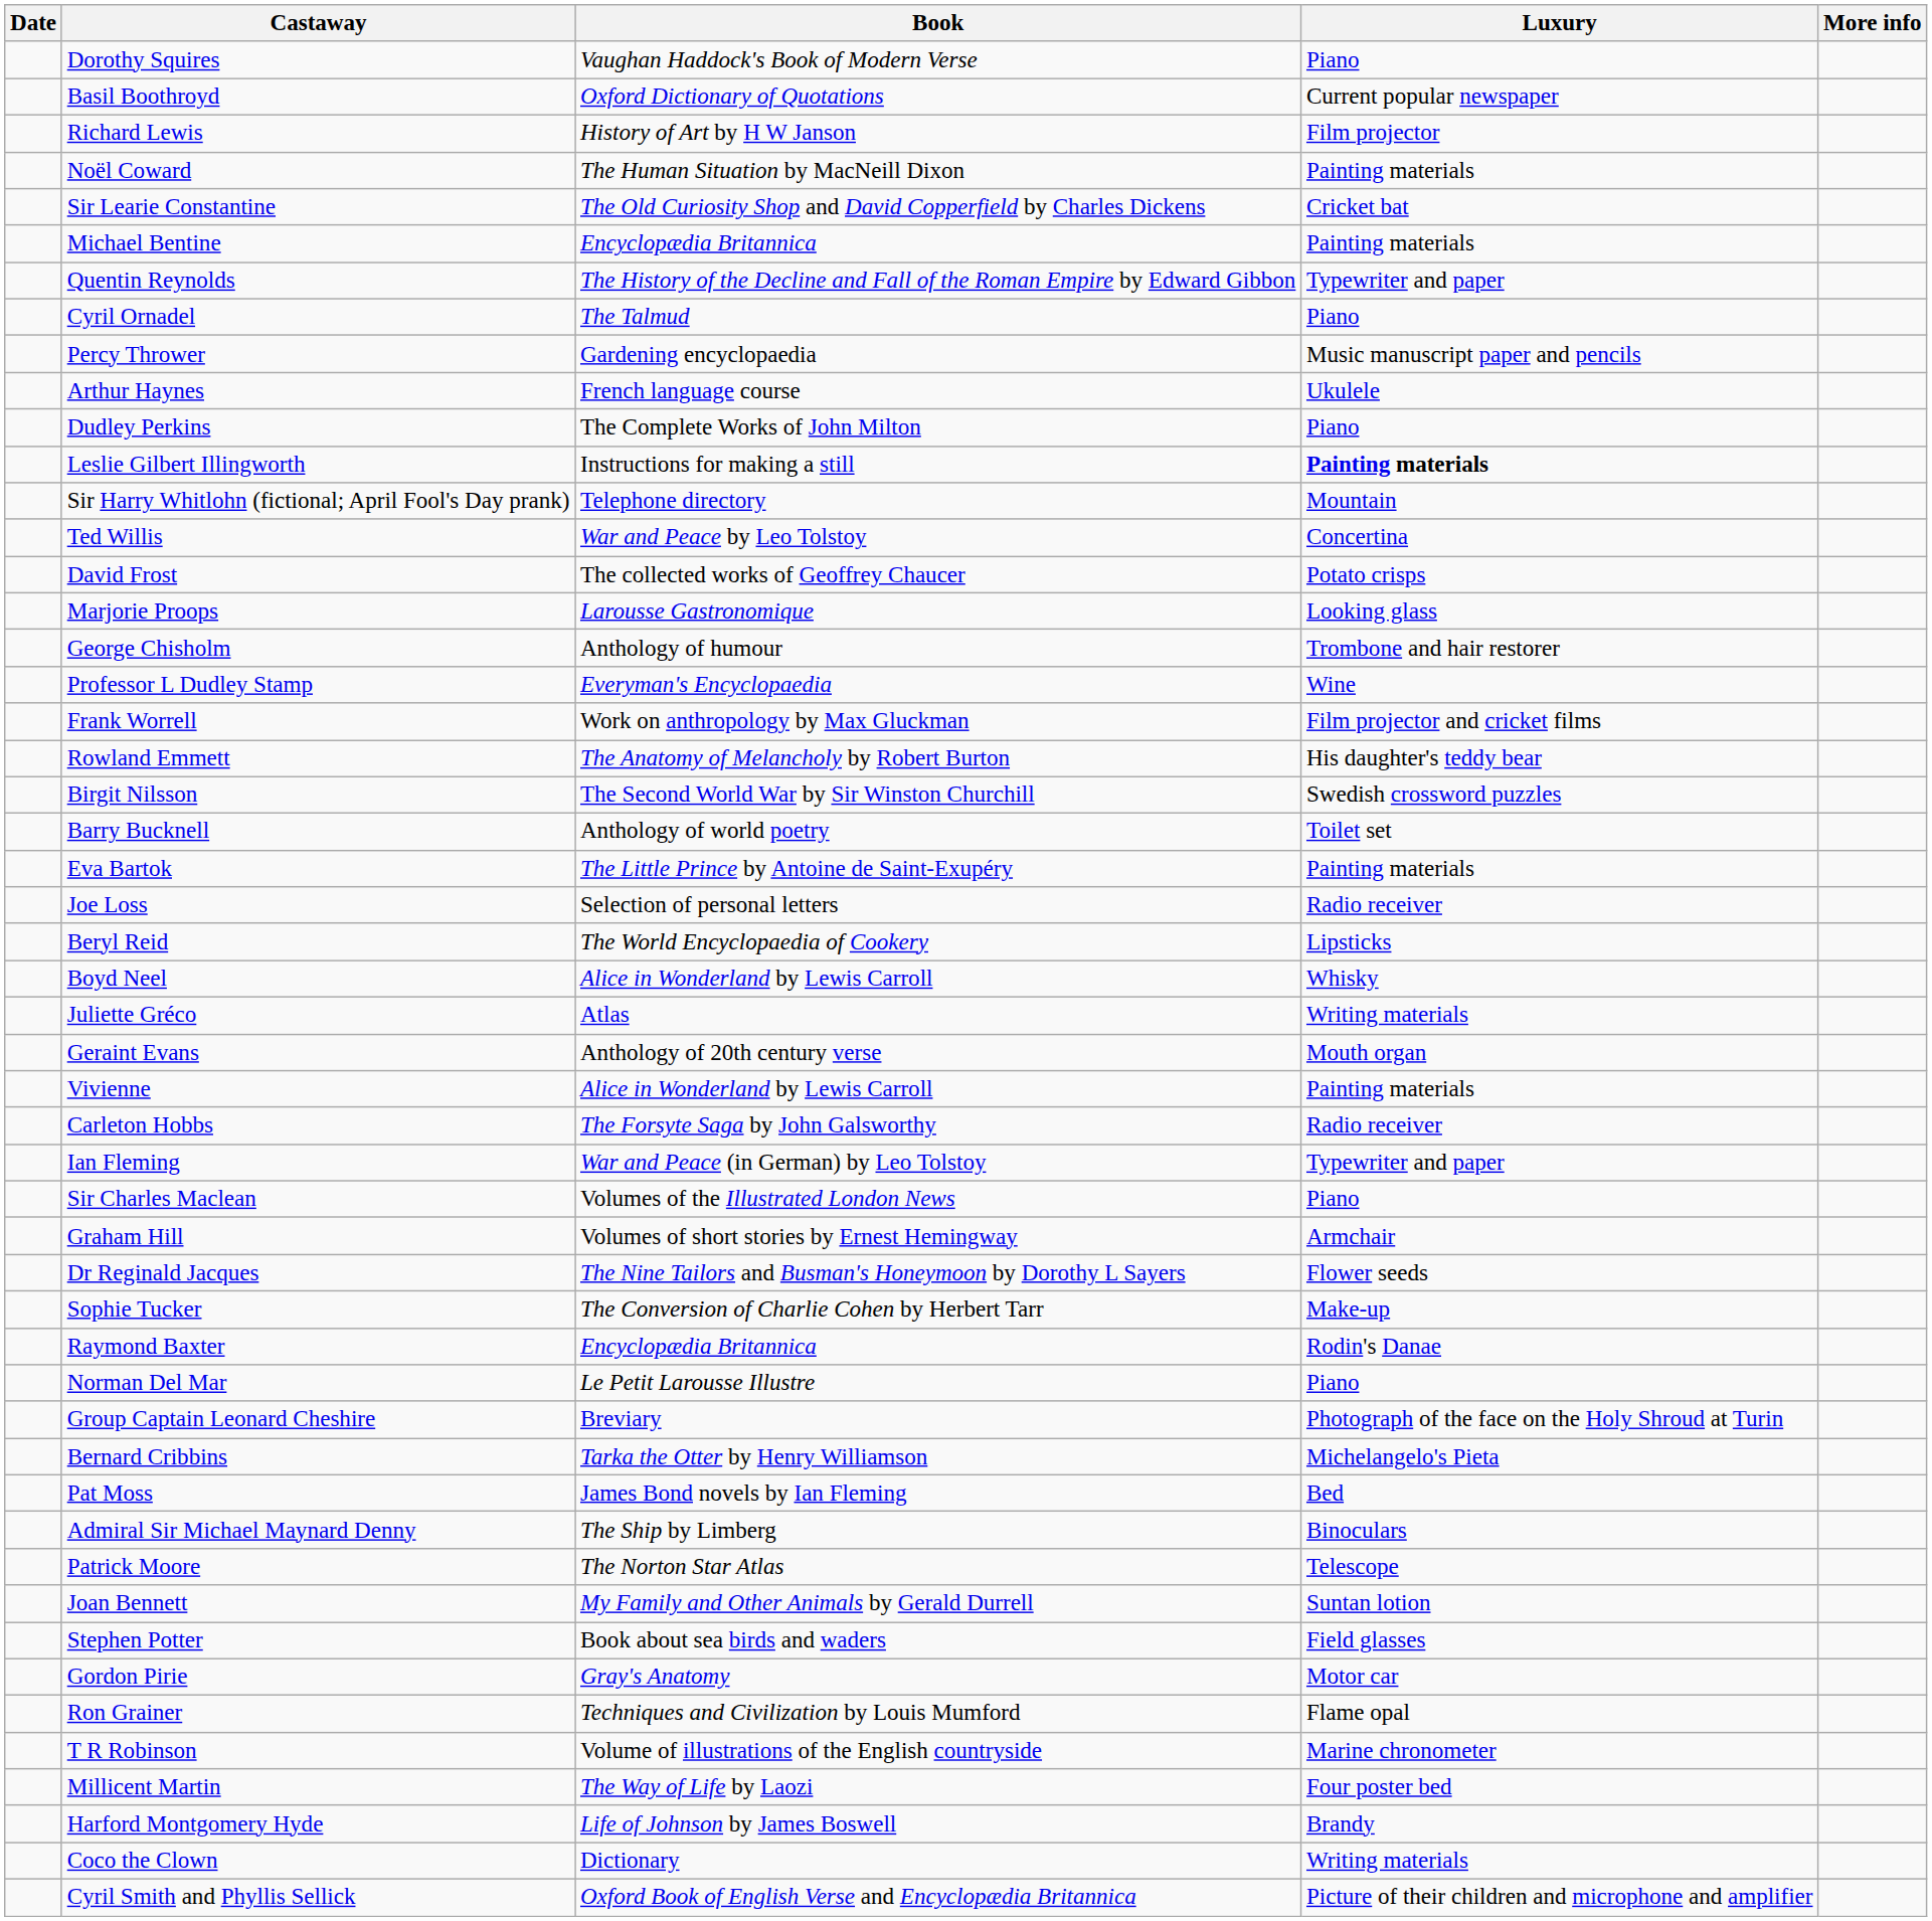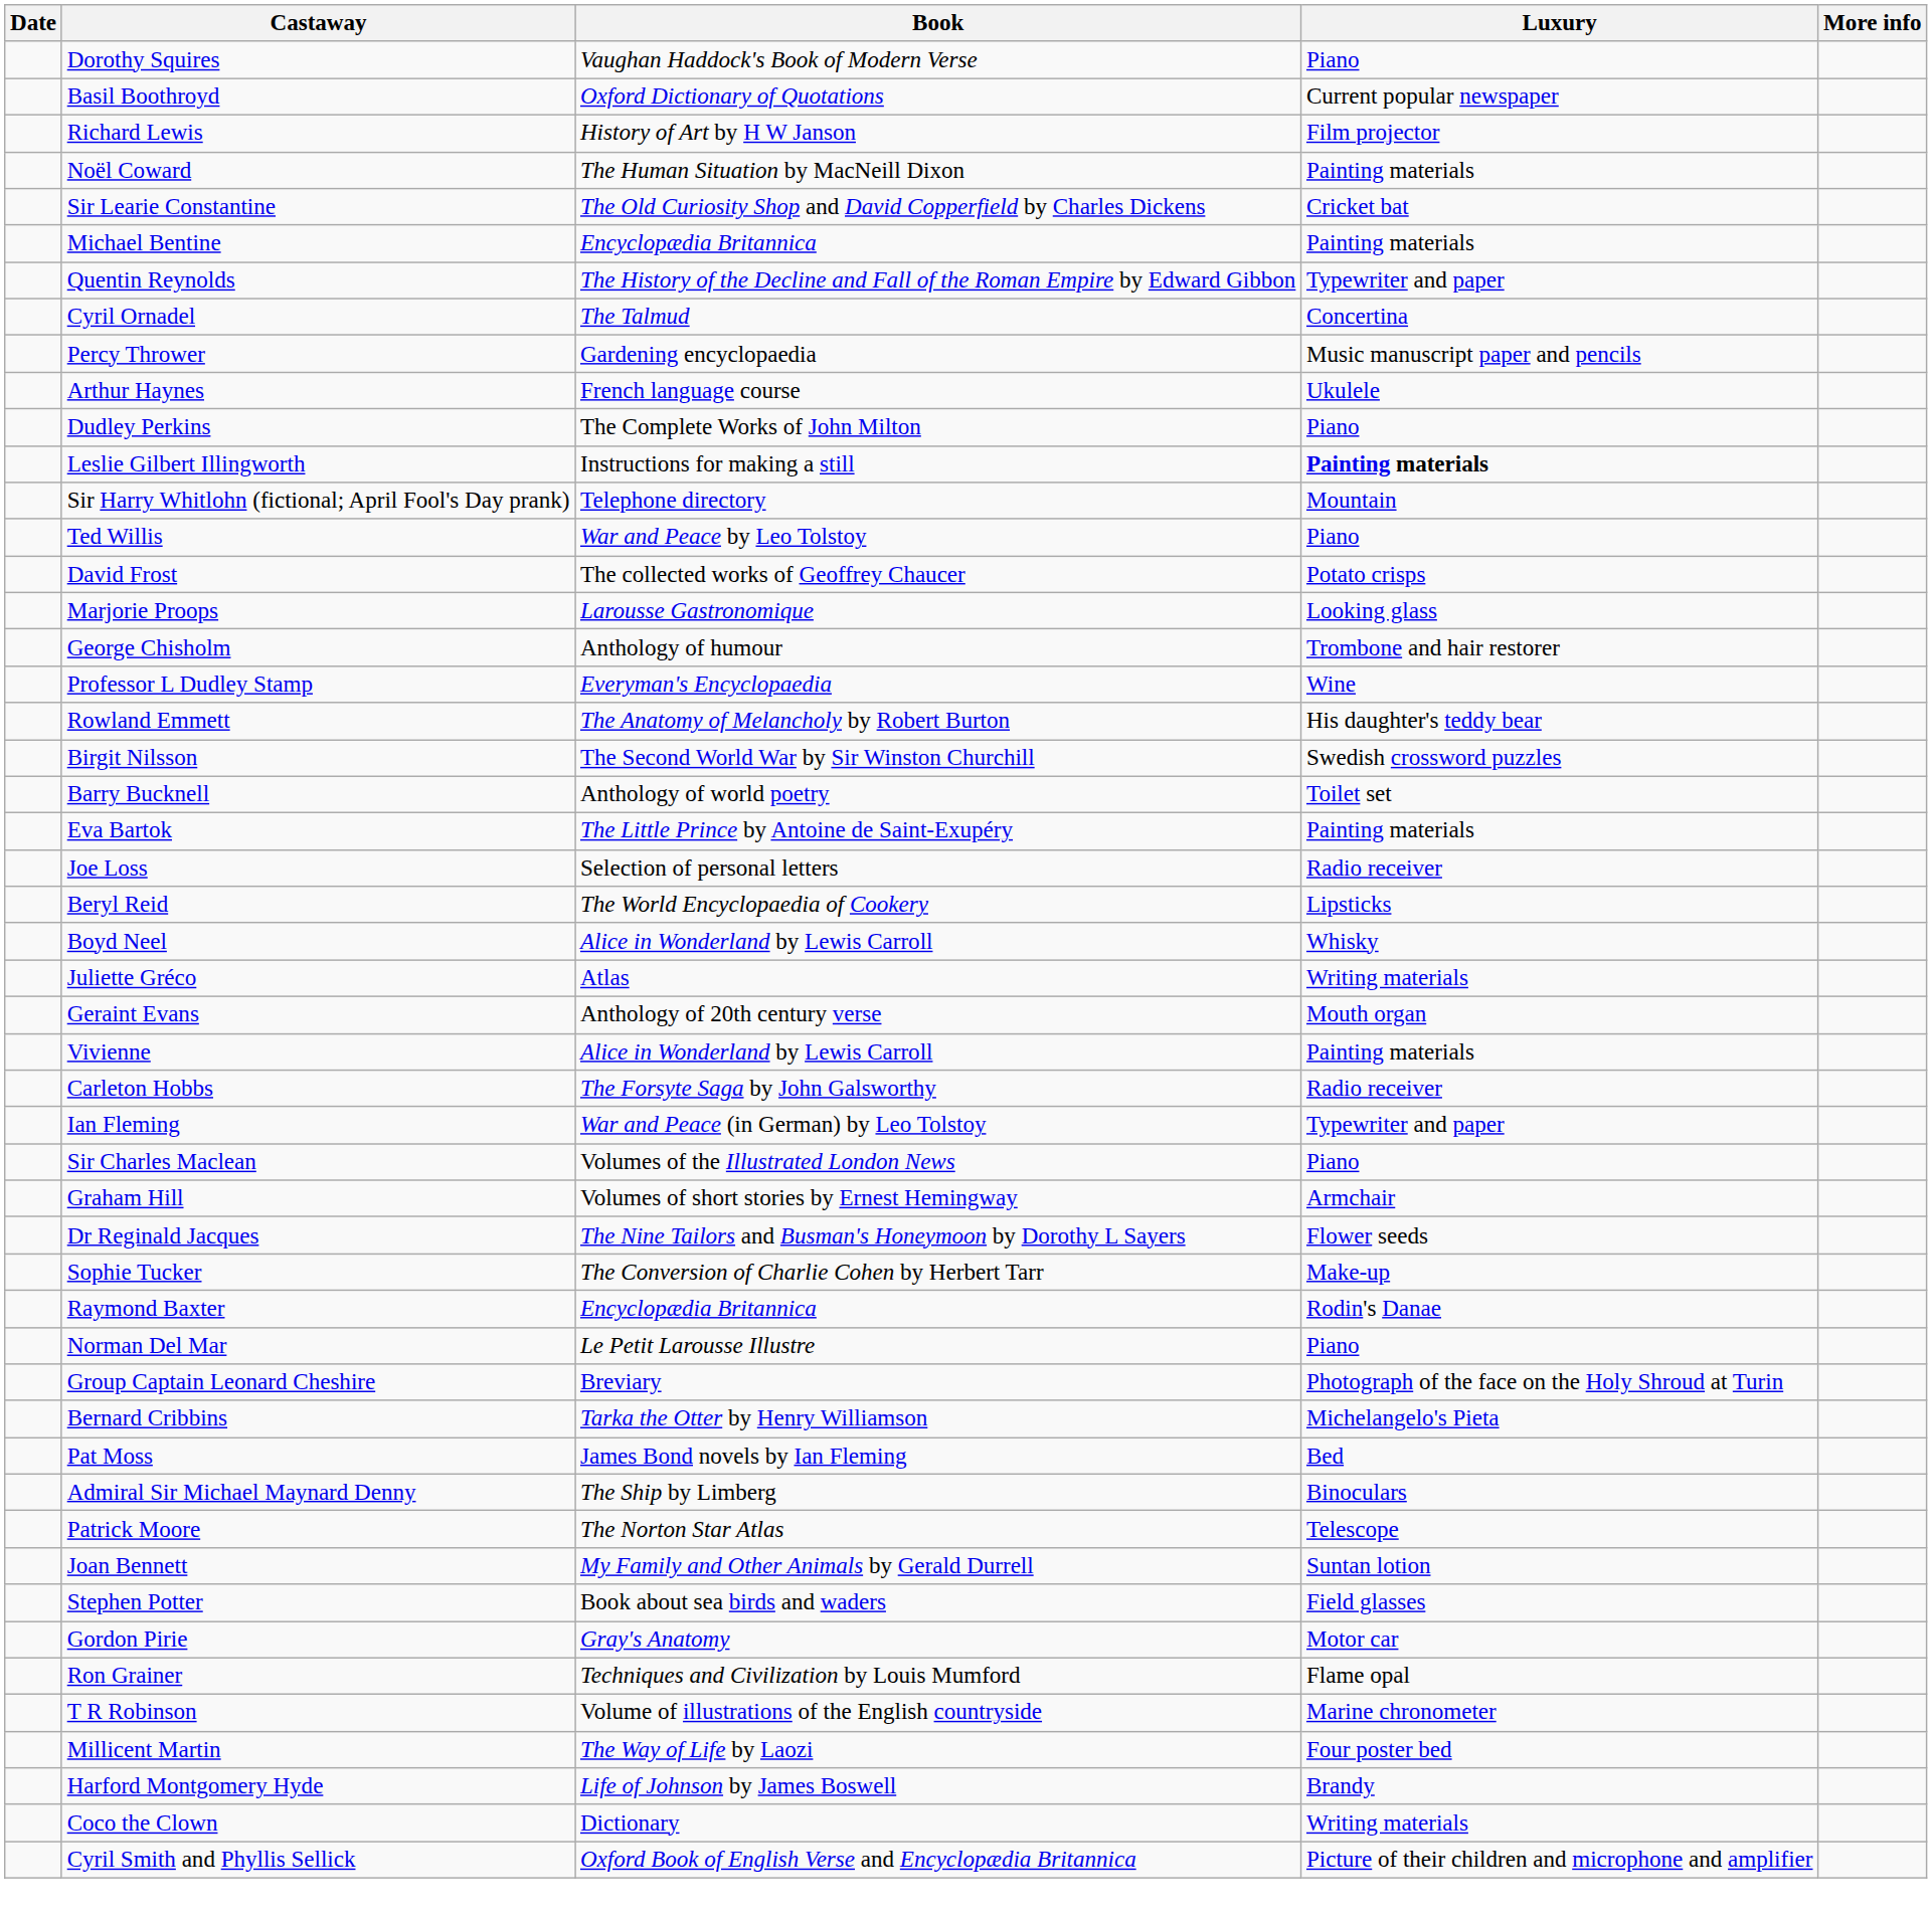Cyril Ornadel | Luxury: Piano -> Concertina
Ted Willis | Luxury: Concertina -> Piano
- row: Frank Worrell | Work on anthropology by Max Gluckman | Film projector and cricket films
